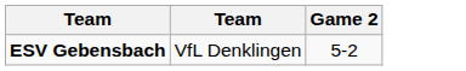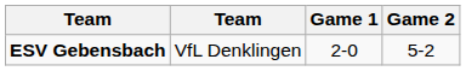+ column: Game 1 | 2-0
